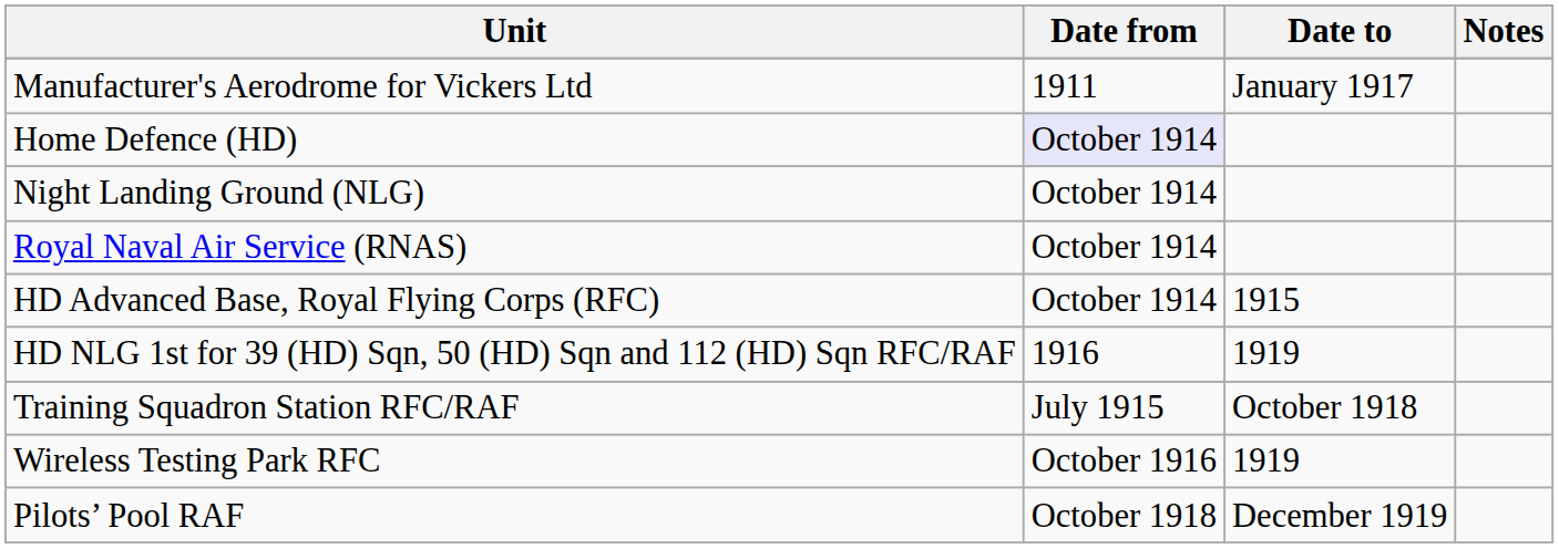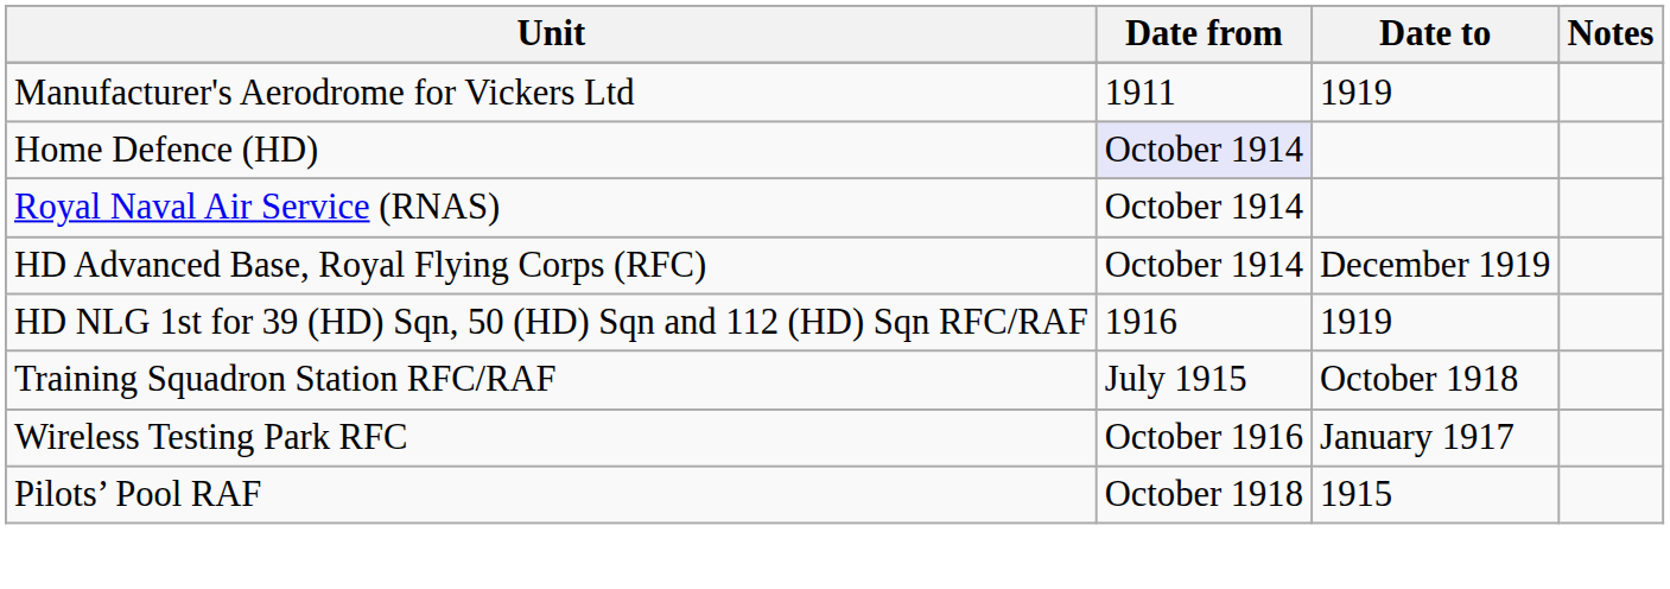Manufacturer's Aerodrome for Vickers Ltd | Date to: January 1917 -> 1919
- row: Night Landing Ground (NLG) | October 1914
HD Advanced Base, Royal Flying Corps (RFC) | Date to: 1915 -> December 1919
Wireless Testing Park RFC | Date to: 1919 -> January 1917
Pilots’ Pool RAF | Date to: December 1919 -> 1915
